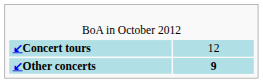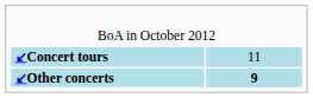↙Concert tours | column 2: 12 -> 11
